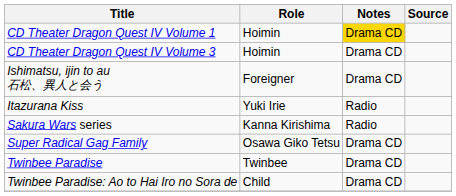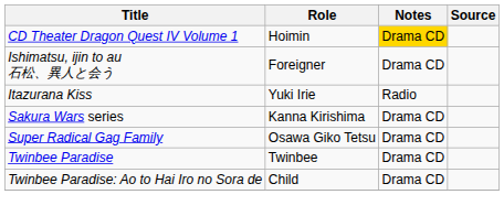- row: CD Theater Dragon Quest IV Volume 3 | Hoimin | Drama CD
Sakura Wars series | Notes: Radio -> Drama CD
